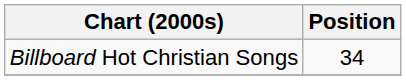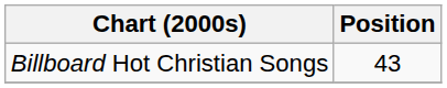Billboard Hot Christian Songs | Position: 34 -> 43
